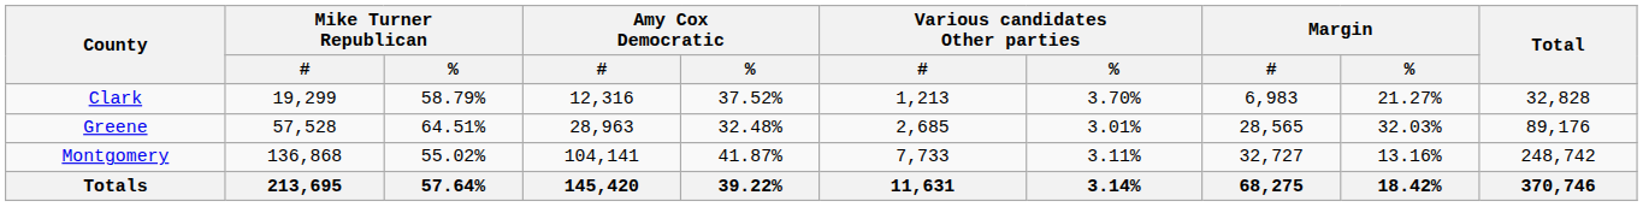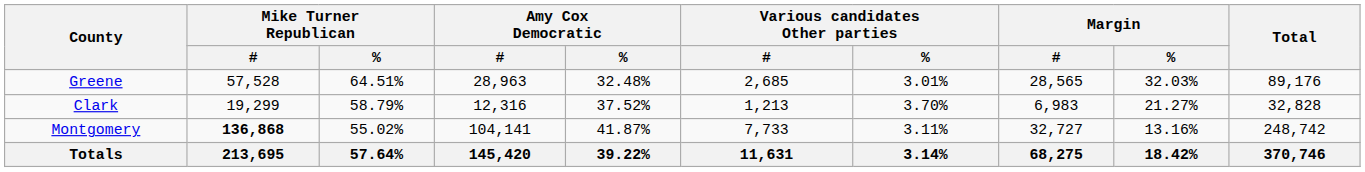rows swapped: Clark <-> Greene
Montgomery | Mike Turner Republican / #: normal -> bold
